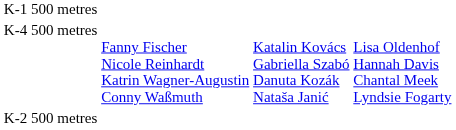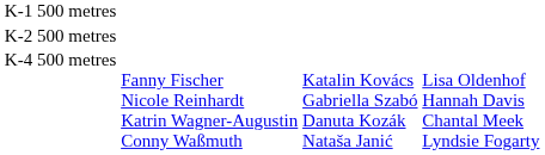rows swapped: K-2 500 metres <-> K-4 500 metres
